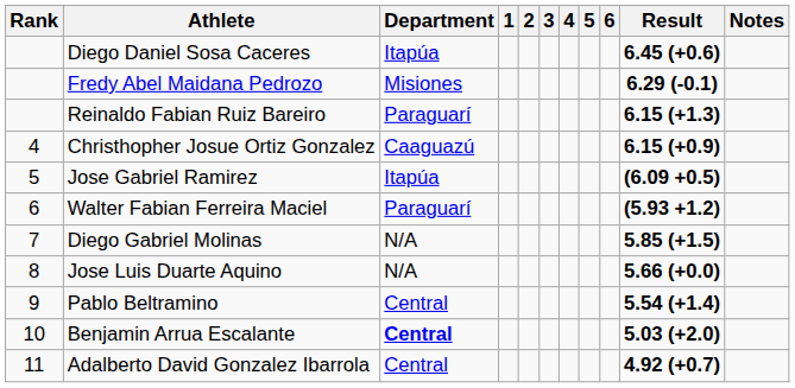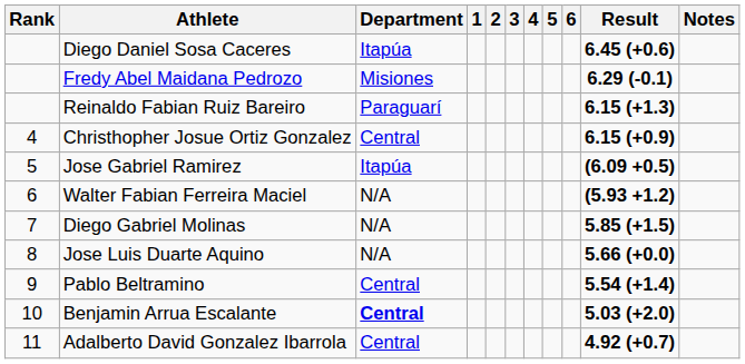Christhopher Josue Ortiz Gonzalez | Department: Caaguazú -> Central
Walter Fabian Ferreira Maciel | Department: Paraguarí -> N/A
